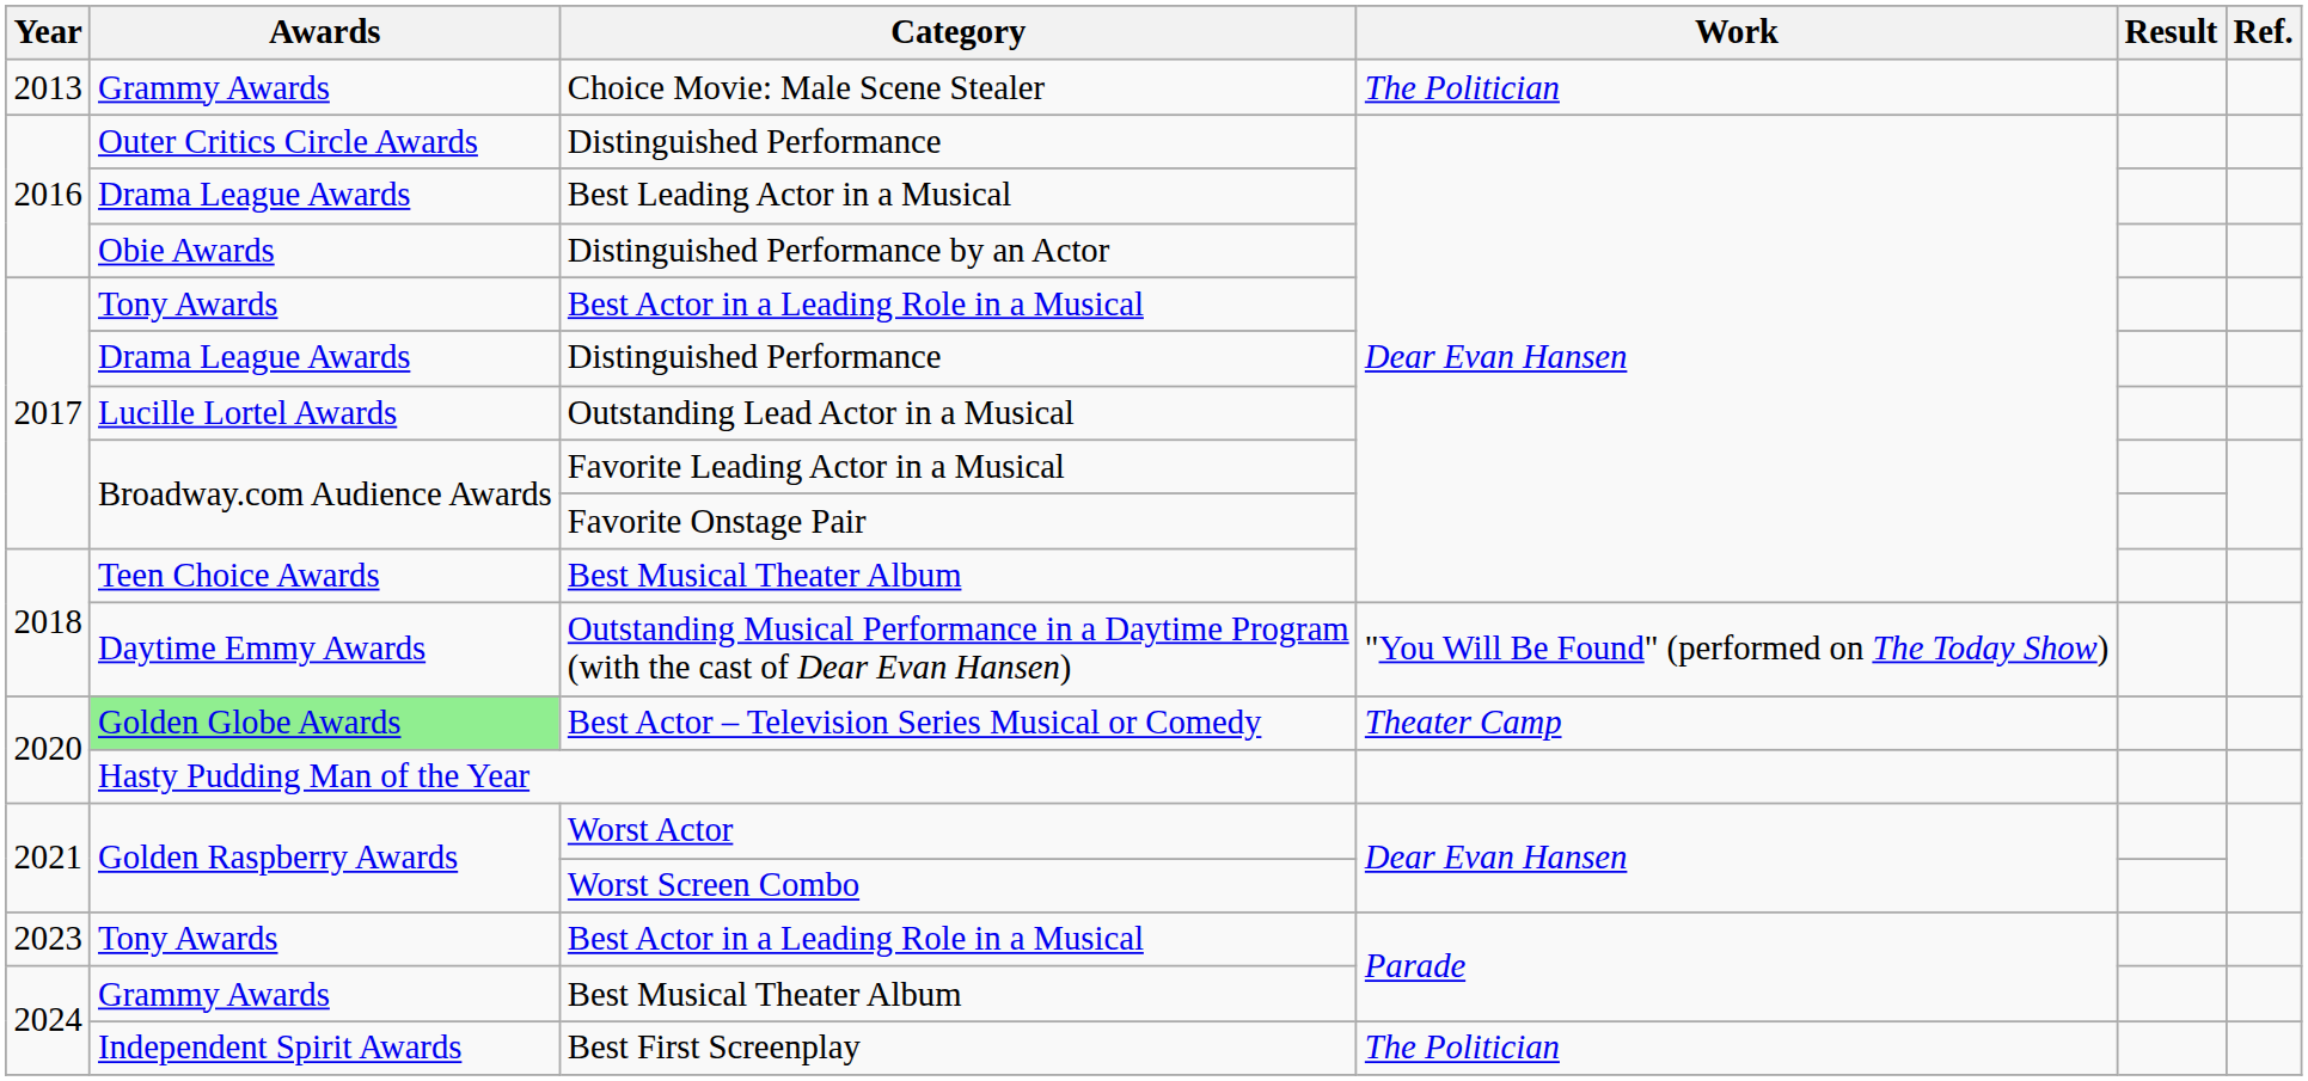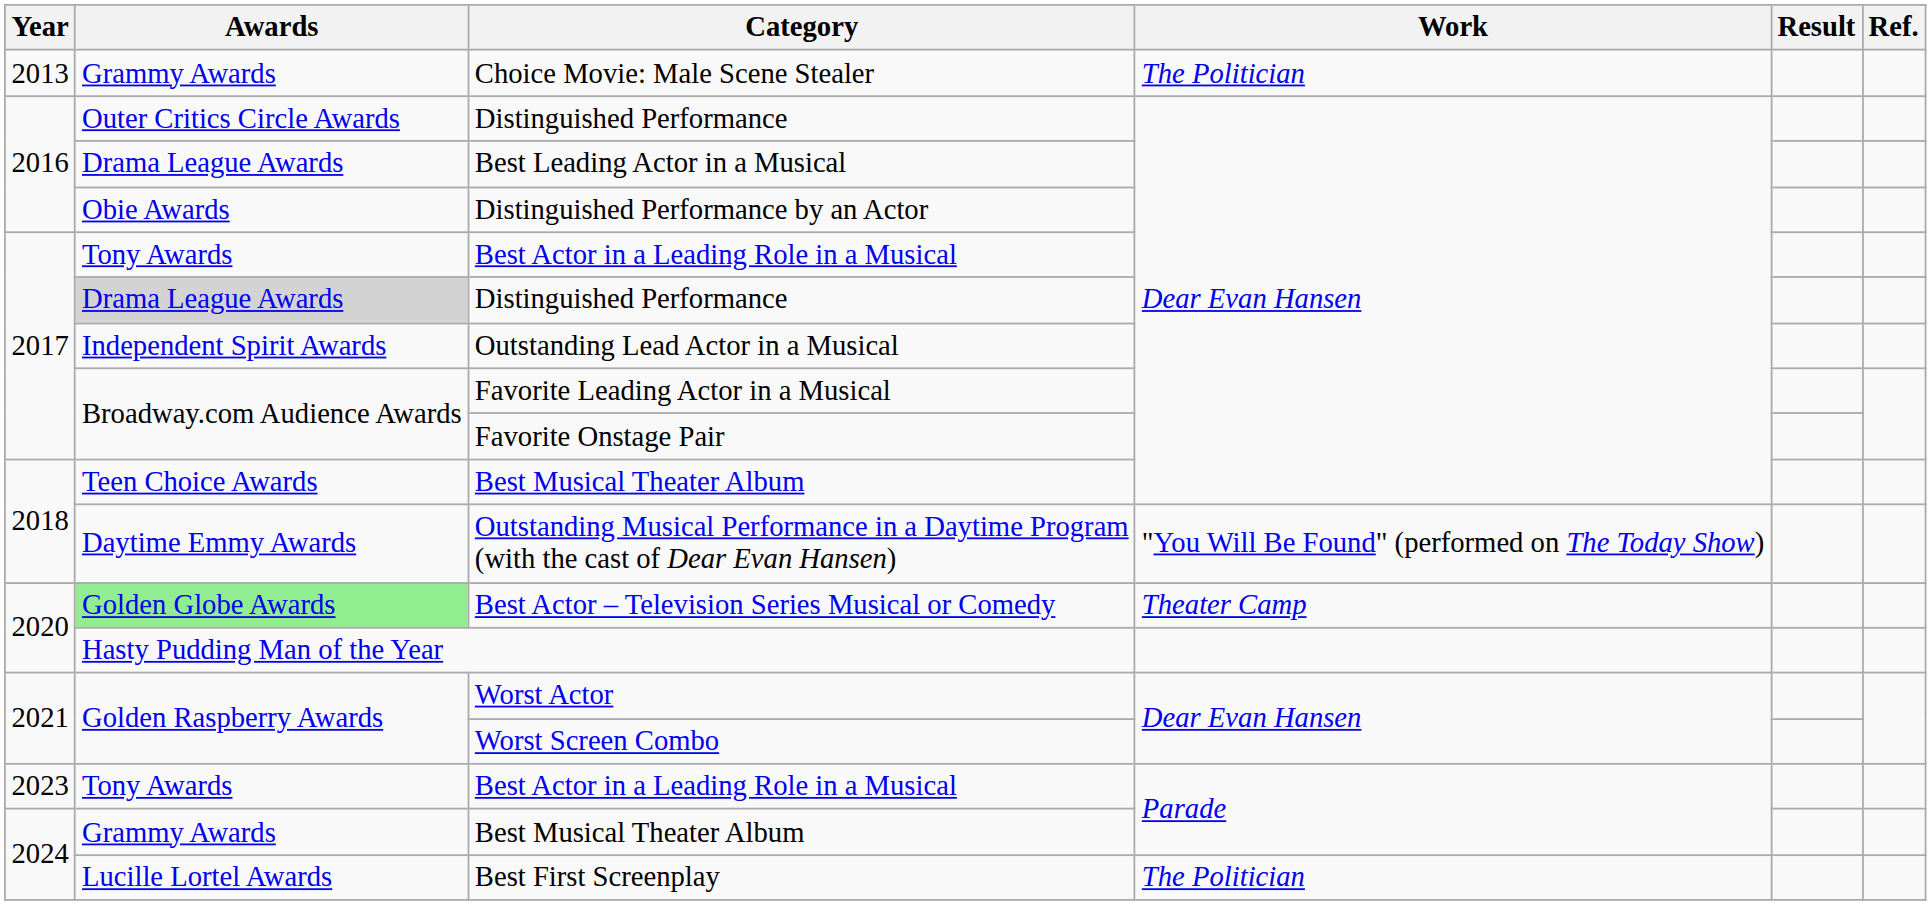2017 / Distinguished Performance | Awards: no background -> lightgrey background
Outstanding Lead Actor in a Musical | Awards: Lucille Lortel Awards -> Independent Spirit Awards
Best First Screenplay | Awards: Independent Spirit Awards -> Lucille Lortel Awards
